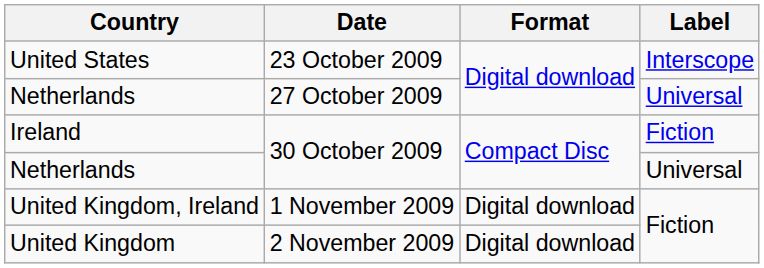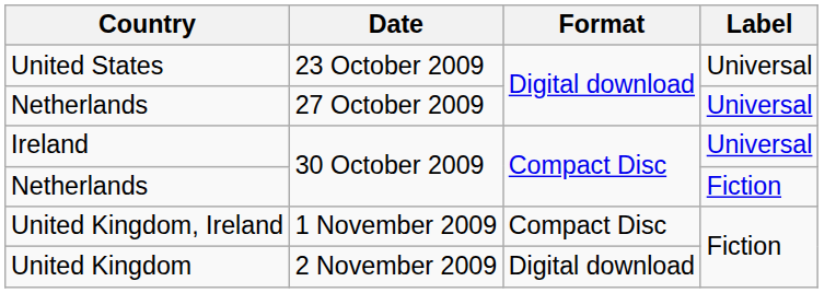United States | Label: Interscope -> Universal
Ireland | Label: Fiction -> Universal
Netherlands / 30 October 2009 | Label: Universal -> Fiction
United Kingdom, Ireland | Format: Digital download -> Compact Disc
